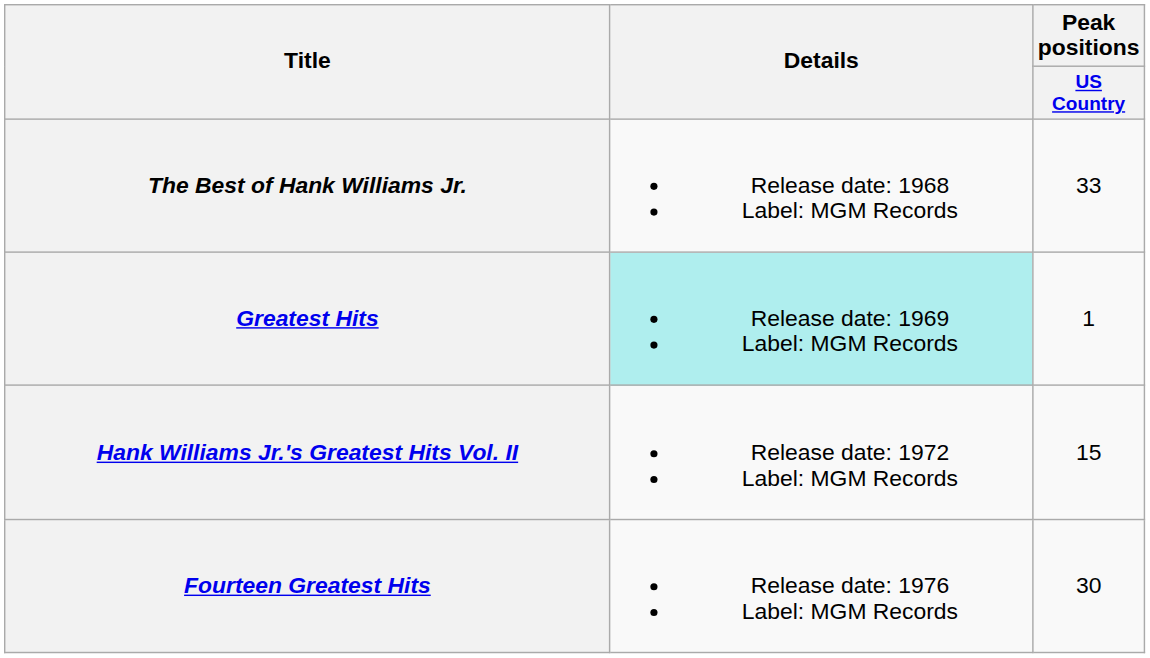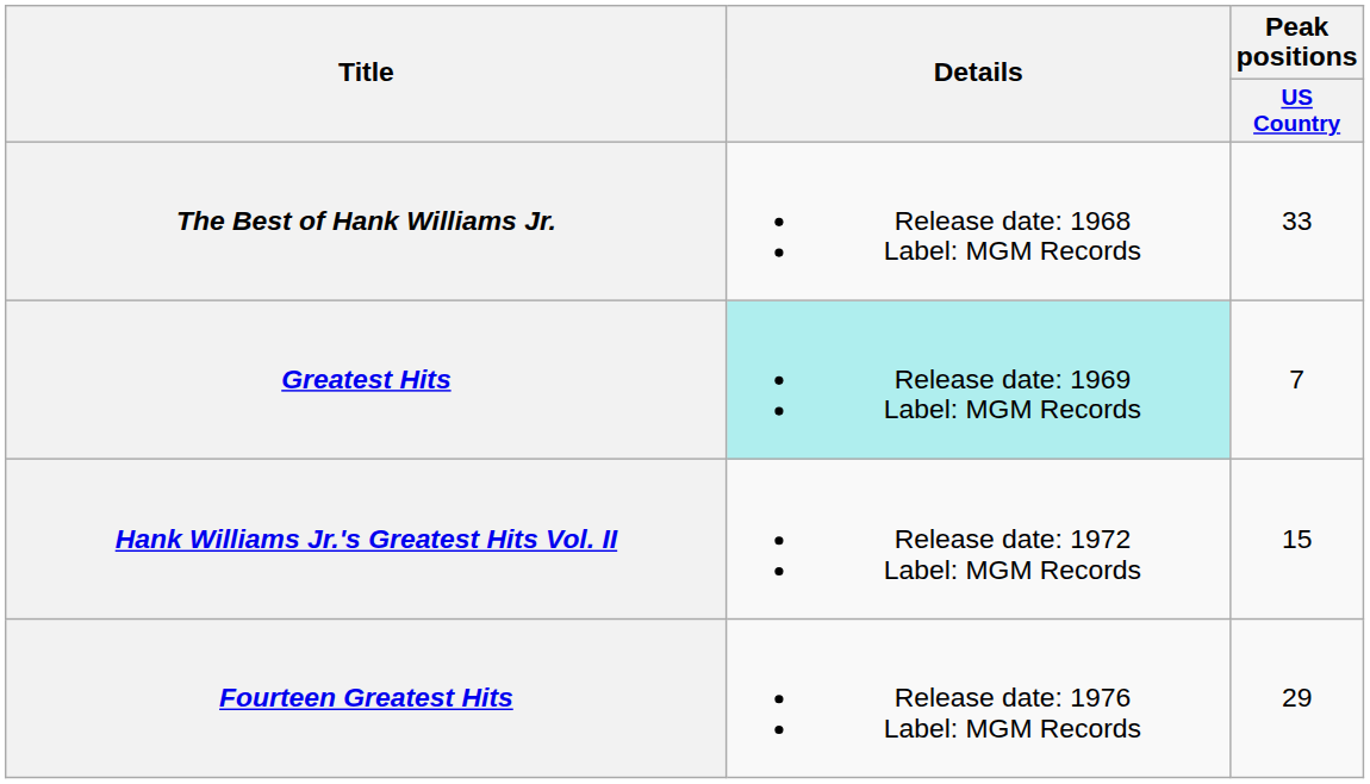Greatest Hits | Peak positions / US Country: 1 -> 7
Fourteen Greatest Hits | Peak positions / US Country: 30 -> 29
